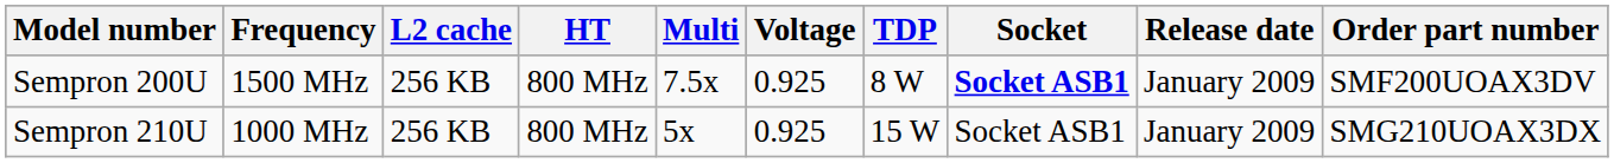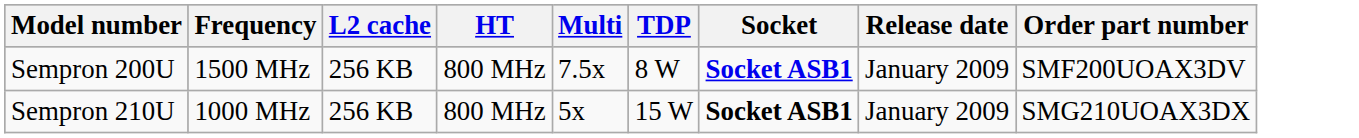- column: Voltage | 0.925 | 0.925
Sempron 210U | Socket: normal -> bold
